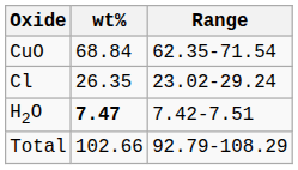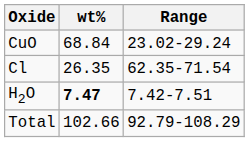CuO | Range: 62.35-71.54 -> 23.02-29.24
Cl | Range: 23.02-29.24 -> 62.35-71.54
